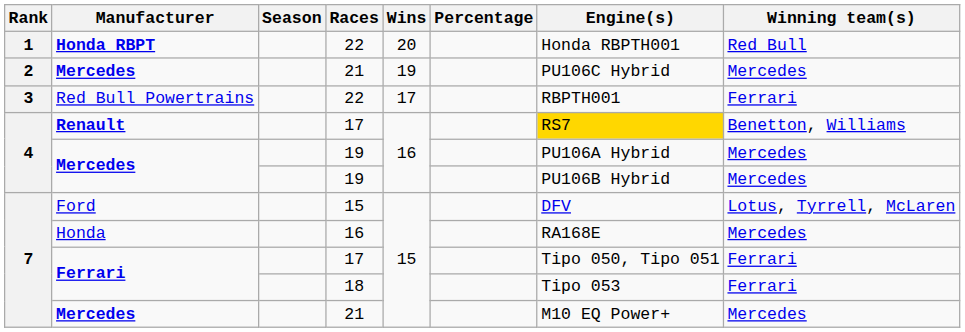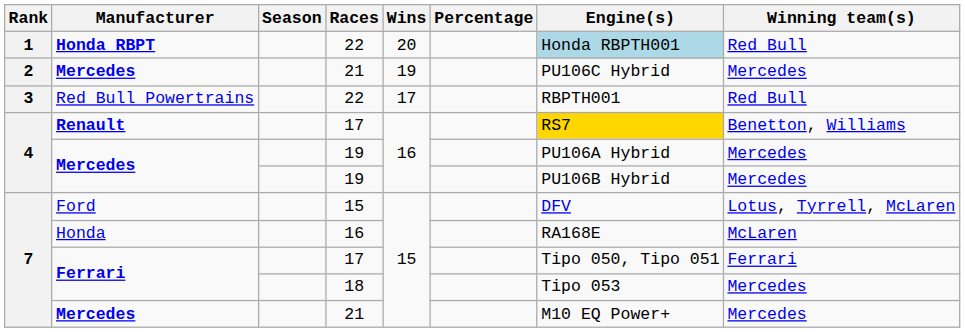Honda RBPT | Engine(s): no background -> lightblue background
Red Bull Powertrains | Winning team(s): Ferrari -> Red Bull
Honda | Winning team(s): Mercedes -> McLaren
Ferrari / 18 | Winning team(s): Ferrari -> Mercedes
